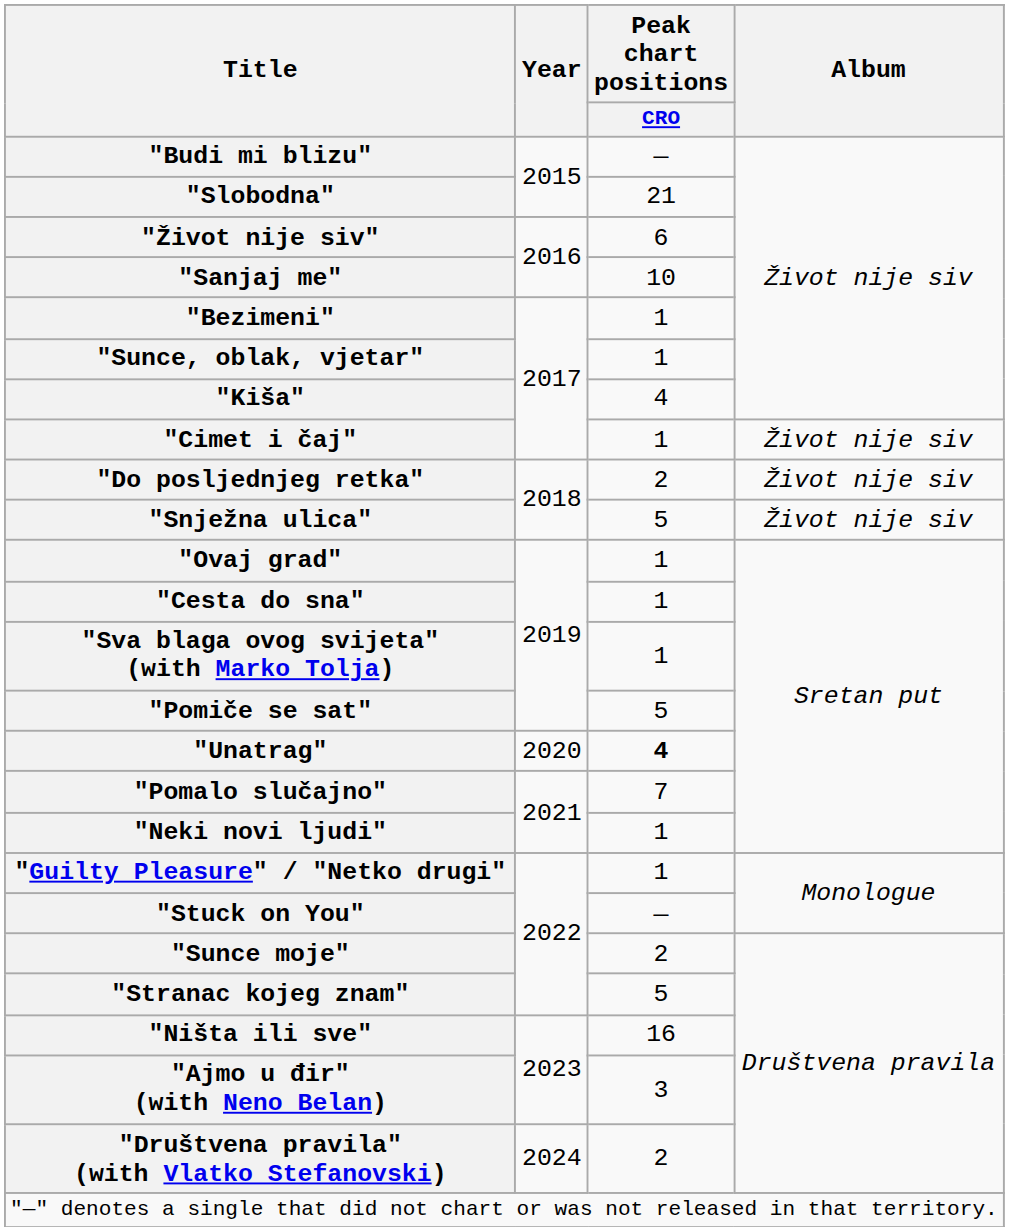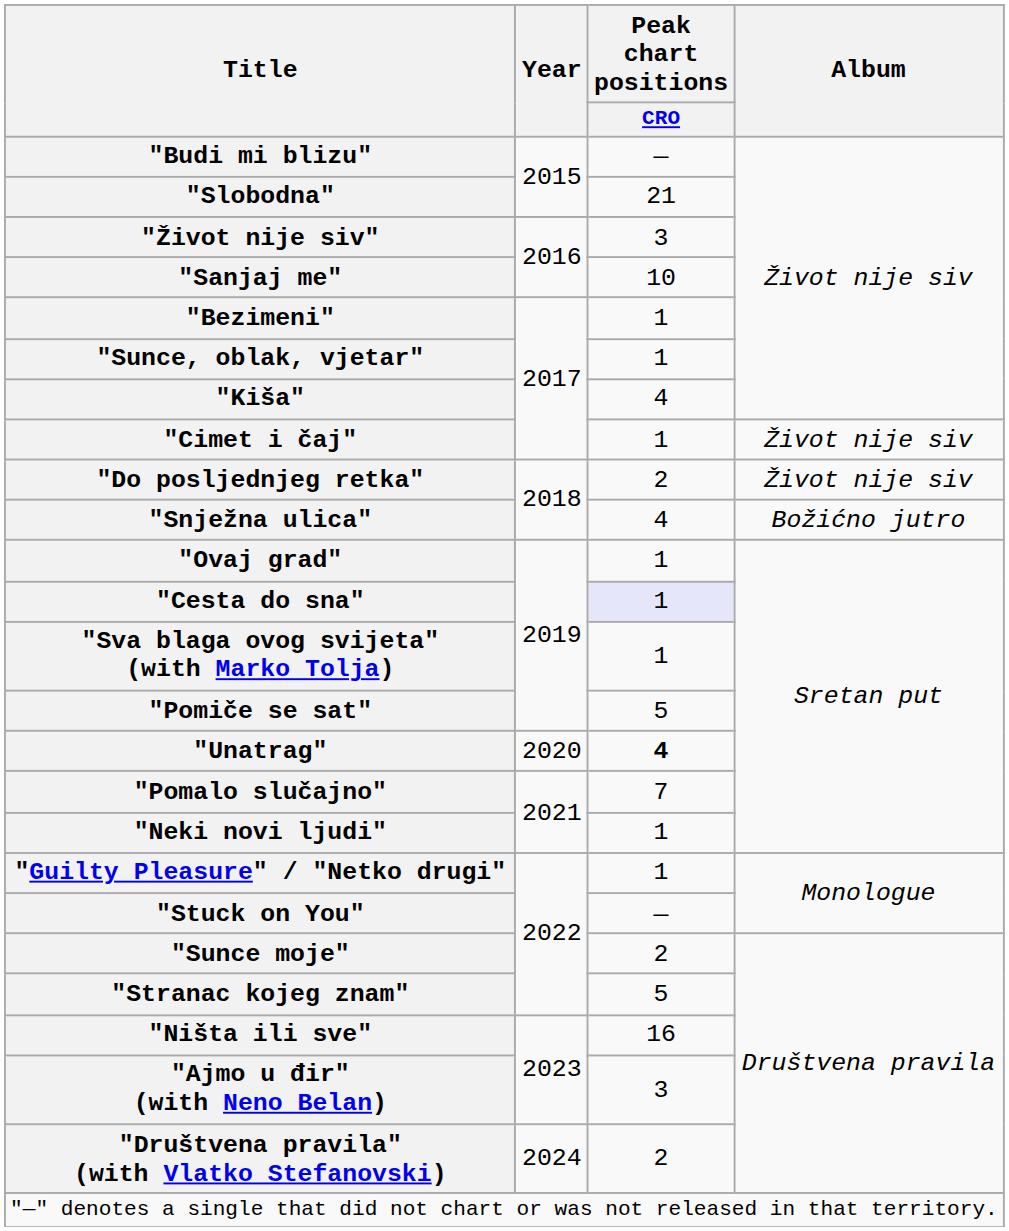"Život nije siv" | Peak chart positions / CRO: 6 -> 3
"Snježna ulica" | Peak chart positions / CRO: 5 -> 4
"Snježna ulica" | Album: Život nije siv -> Božićno jutro
"Cesta do sna" | Peak chart positions / CRO: no background -> lavender background
